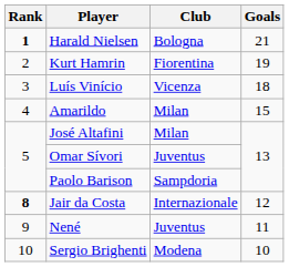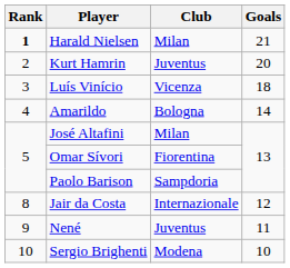Harald Nielsen | Club: Bologna -> Milan
Kurt Hamrin | Club: Fiorentina -> Juventus
Kurt Hamrin | Goals: 19 -> 20
Amarildo | Club: Milan -> Bologna
Amarildo | Goals: 15 -> 14
Omar Sívori | Club: Juventus -> Fiorentina
Jair da Costa | Rank: bold -> normal
